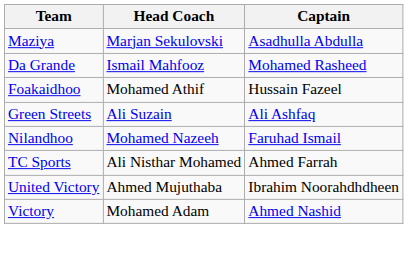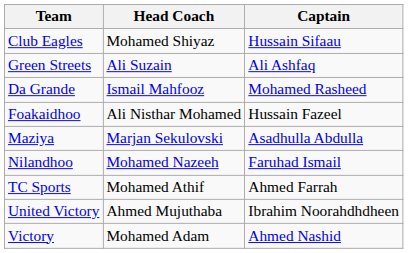+ row: Club Eagles | Mohamed Shiyaz | Hussain Sifaau
rows swapped: Green Streets <-> Maziya
Foakaidhoo | Head Coach: Mohamed Athif -> Ali Nisthar Mohamed
TC Sports | Head Coach: Ali Nisthar Mohamed -> Mohamed Athif
